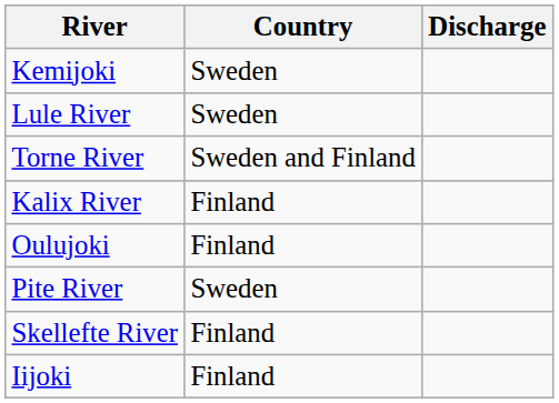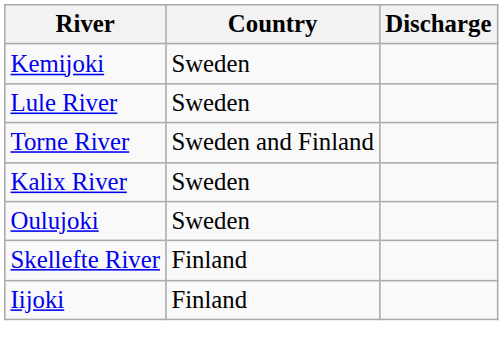Kalix River | Country: Finland -> Sweden
Oulujoki | Country: Finland -> Sweden
- row: Pite River | Sweden
